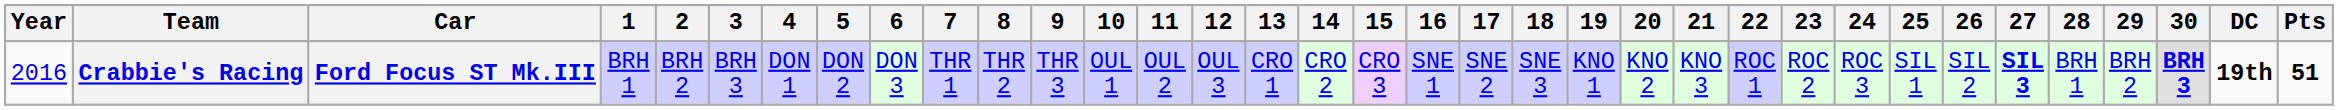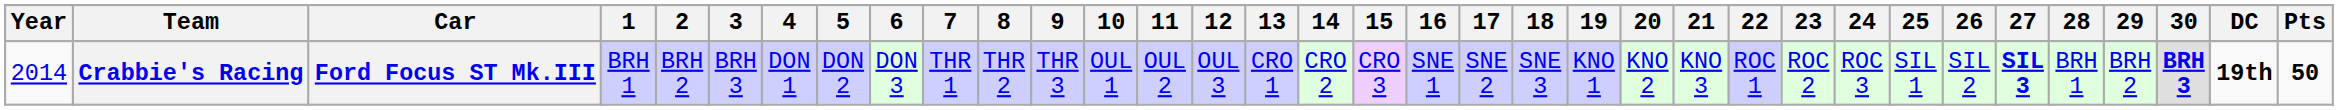Crabbie's Racing | Year: 2016 -> 2014
Crabbie's Racing | Pts: 51 -> 50
